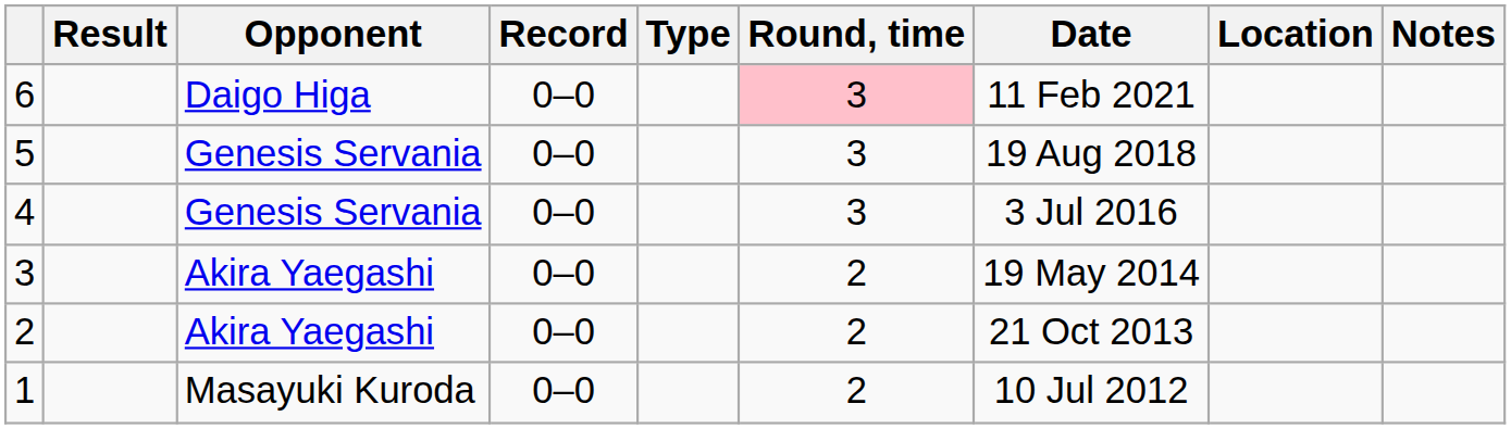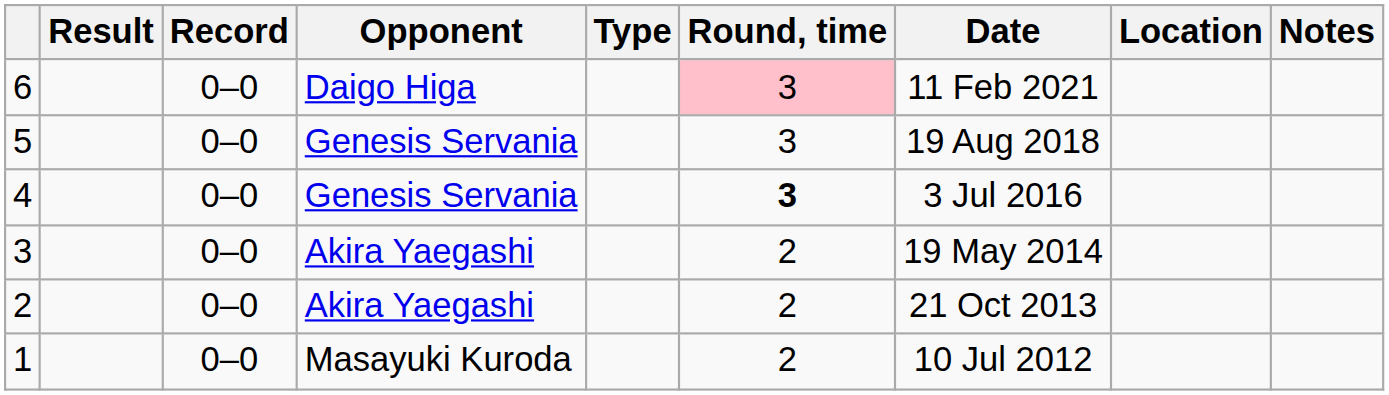columns swapped: Record <-> Opponent
4 | Round, time: normal -> bold
